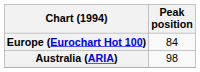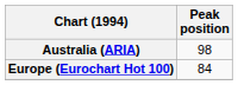rows swapped: Australia (ARIA) <-> Europe (Eurochart Hot 100)
